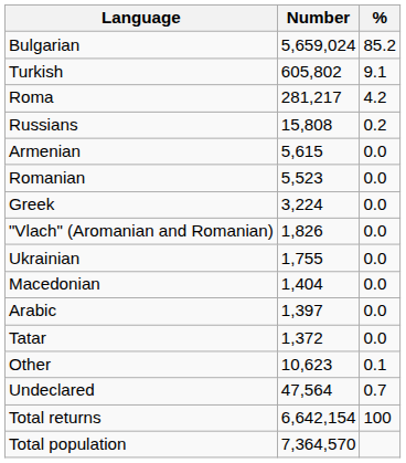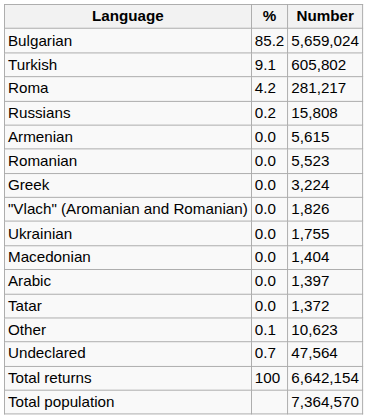columns swapped: Number <-> %
